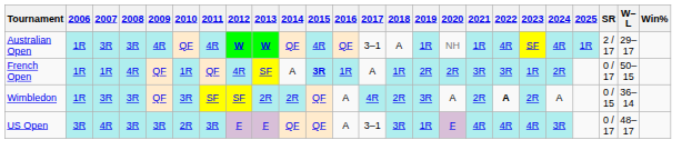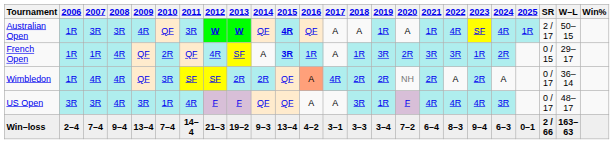Australian Open | 2011: 4R -> 3R
Australian Open | 2015: normal -> bold
Australian Open | 2017: 3–1 -> A
Australian Open | 2020: NH -> A
Australian Open | W–L: 29–17 -> 50–15
French Open | 2010: 1R -> 2R
French Open | 2019: 2R -> 3R
French Open | SR: 0 / 17 -> 0 / 15
French Open | W–L: 50–15 -> 29–17
Wimbledon | 2007: 3R -> 4R
Wimbledon | 2008: 3R -> 4R
Wimbledon | 2016: no background -> lightsalmon background
Wimbledon | 2019: 3R -> 2R
Wimbledon | 2020: A -> NH
Wimbledon | 2022: bold -> normal
Wimbledon | SR: 0 / 15 -> 0 / 17
US Open | 2007: 4R -> 3R
US Open | 2008: 3R -> 4R
US Open | 2010: 2R -> 1R
US Open | 2011: 3R -> 4R
US Open | 2017: 3–1 -> A
+ row: Win–loss | 2–4 | 7–4 | 9–4 | 13–4 | 7–4 | 14–4 | 21–3 | 19–2 | 9–3 | 13–4 | 4–2 | 3–1 | 3–3 | 3–4 | 7–2 | 6–4 | 8–3 | 9–4 | 6–3 | 0–1 | 2 / 66 | 163–63
